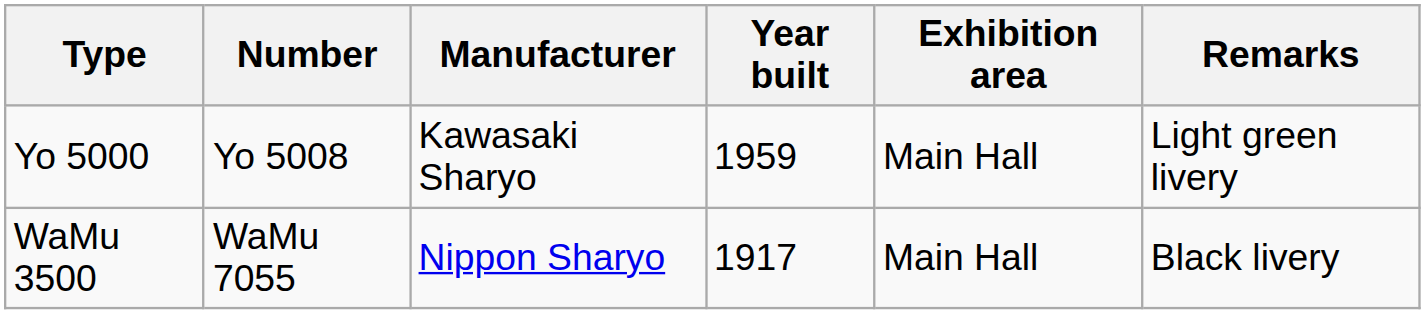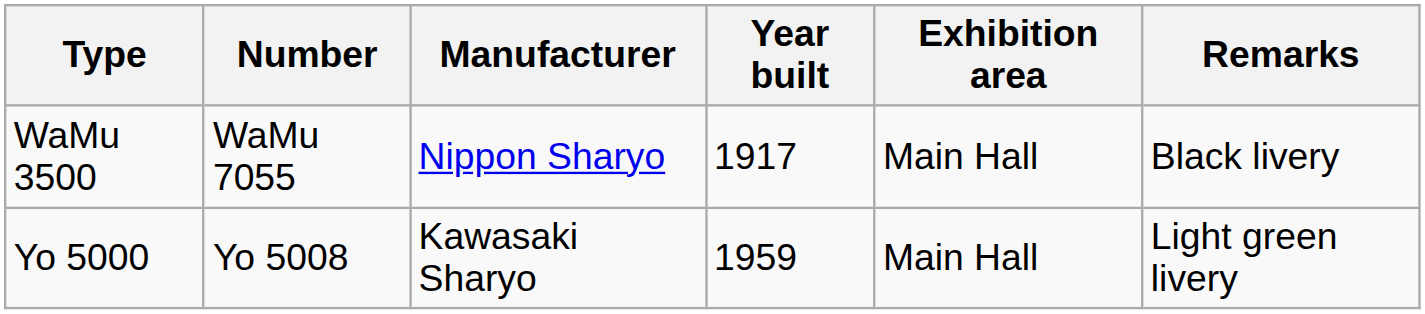rows swapped: WaMu 3500 <-> Yo 5000
